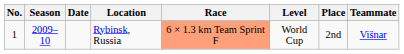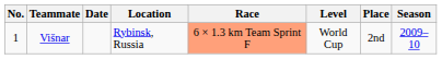columns swapped: Season <-> Teammate
